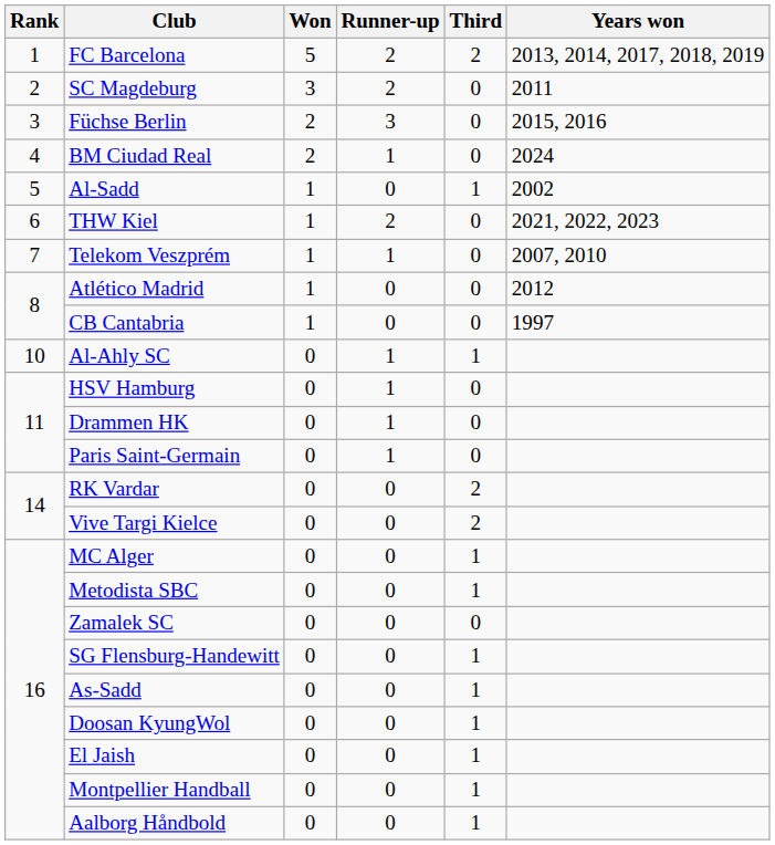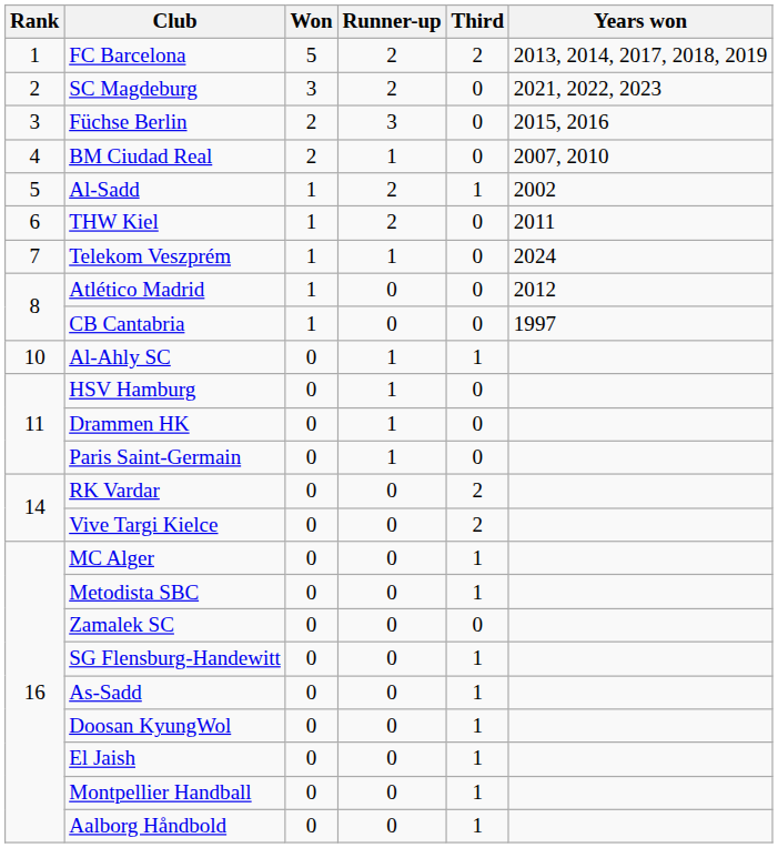SC Magdeburg | Years won: 2011 -> 2021, 2022, 2023
BM Ciudad Real | Years won: 2024 -> 2007, 2010
Al-Sadd | Runner-up: 0 -> 2
THW Kiel | Years won: 2021, 2022, 2023 -> 2011
Telekom Veszprém | Years won: 2007, 2010 -> 2024
